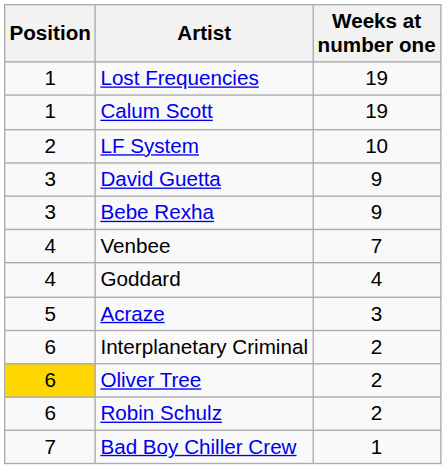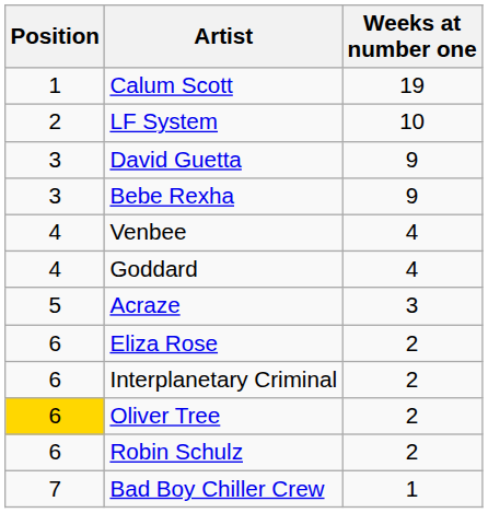- row: 1 | Lost Frequencies | 19
Venbee | Weeks at number one: 7 -> 4
+ row: 6 | Eliza Rose | 2
